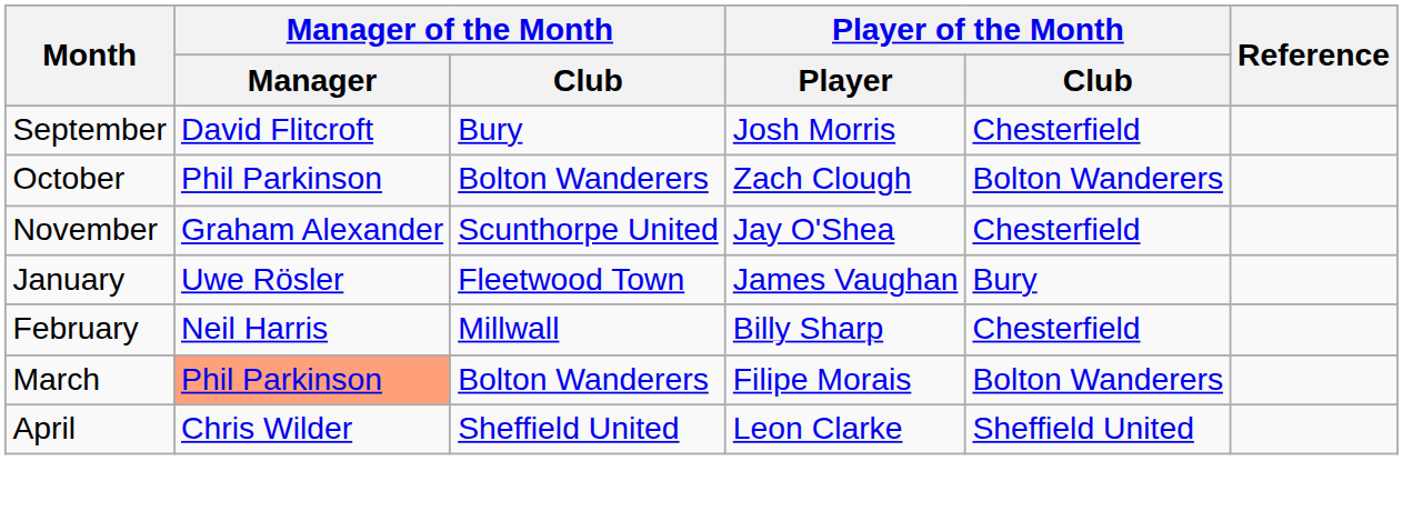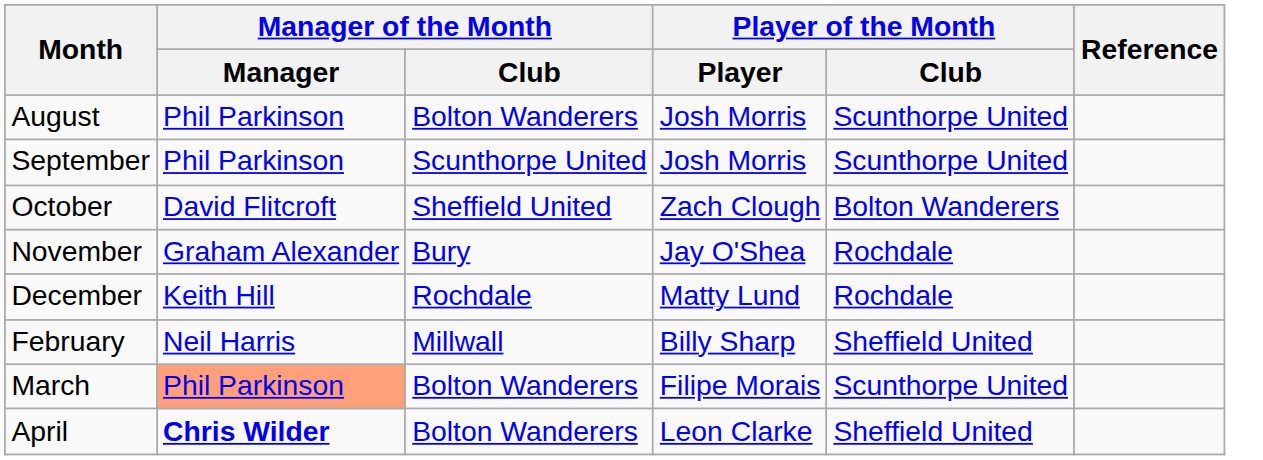+ row: August | Phil Parkinson | Bolton Wanderers | Josh Morris | Scunthorpe United
September | Manager of the Month / Manager: David Flitcroft -> Phil Parkinson
September | Manager of the Month / Club: Bury -> Scunthorpe United
September | Player of the Month / Club: Chesterfield -> Scunthorpe United
October | Manager of the Month / Manager: Phil Parkinson -> David Flitcroft
October | Manager of the Month / Club: Bolton Wanderers -> Sheffield United
November | Manager of the Month / Club: Scunthorpe United -> Bury
November | Player of the Month / Club: Chesterfield -> Rochdale
+ row: December | Keith Hill | Rochdale | Matty Lund | Rochdale
- row: January | Uwe Rösler | Fleetwood Town | James Vaughan | Bury
February | Player of the Month / Club: Chesterfield -> Sheffield United
March | Player of the Month / Club: Bolton Wanderers -> Scunthorpe United
April | Manager of the Month / Manager: normal -> bold
April | Manager of the Month / Club: Sheffield United -> Bolton Wanderers
